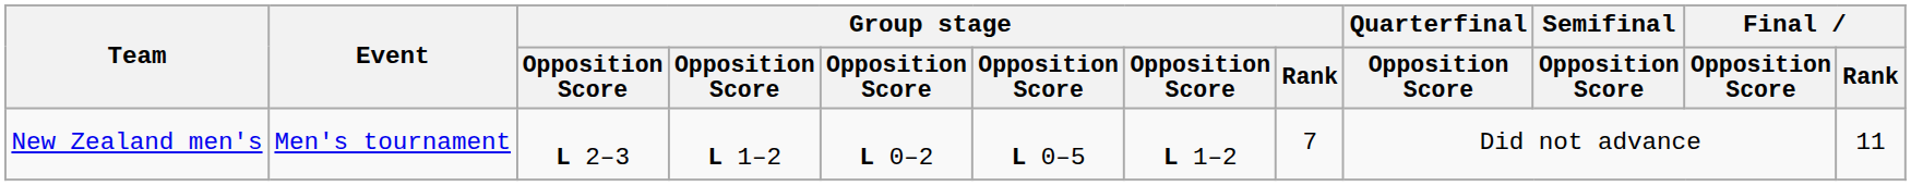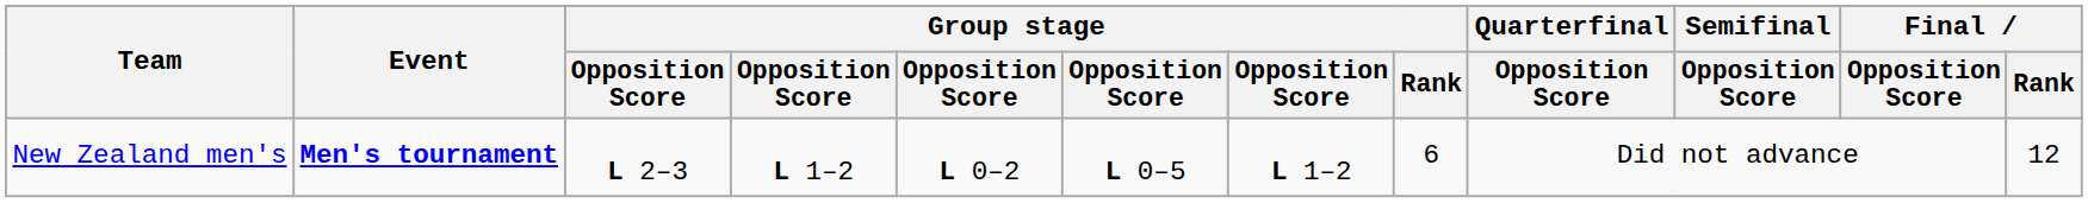New Zealand men's | Event: normal -> bold
New Zealand men's | Group stage / Rank: 7 -> 6
New Zealand men's | Final / Rank: 11 -> 12
